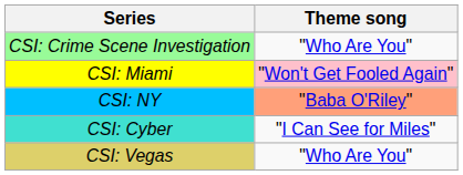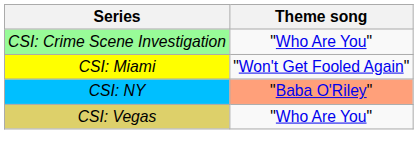CSI: Miami | Theme song: pink background -> no background
- row: CSI: Cyber | "I Can See for Miles"
